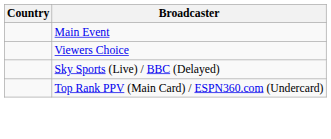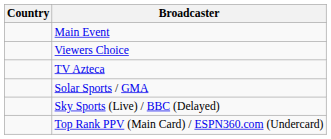+ row: TV Azteca
+ row: Solar Sports / GMA
